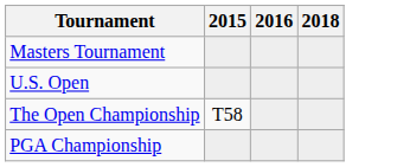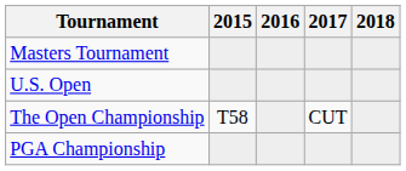+ column: 2017 | CUT
